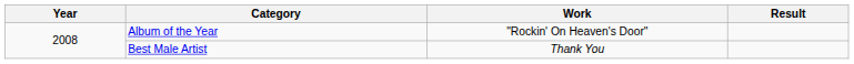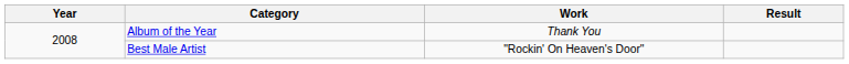Album of the Year | Work: "Rockin' On Heaven's Door" -> Thank You
Best Male Artist | Work: Thank You -> "Rockin' On Heaven's Door"
